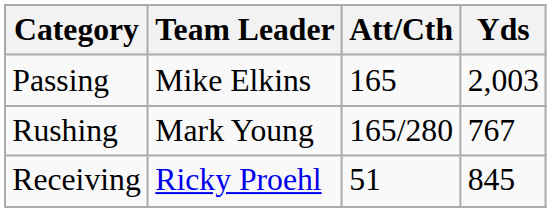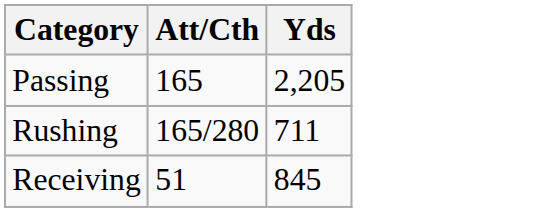- column: Team Leader | Mike Elkins | Mark Young | Ricky Proehl
Passing | Yds: 2,003 -> 2,205
Rushing | Yds: 767 -> 711
